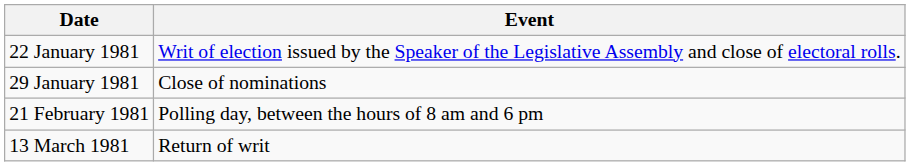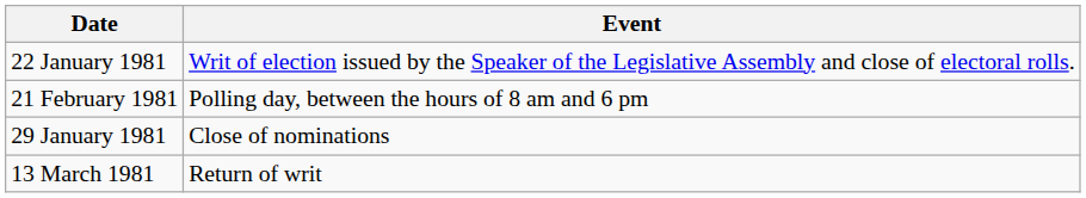rows swapped: 29 January 1981 <-> 21 February 1981
